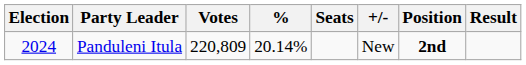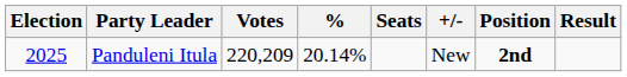Panduleni Itula | Election: 2024 -> 2025
Panduleni Itula | Votes: 220,809 -> 220,209
